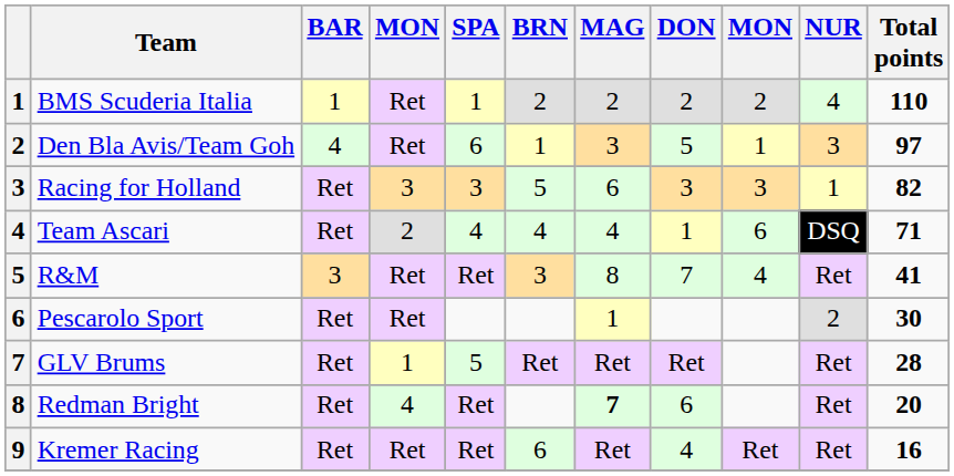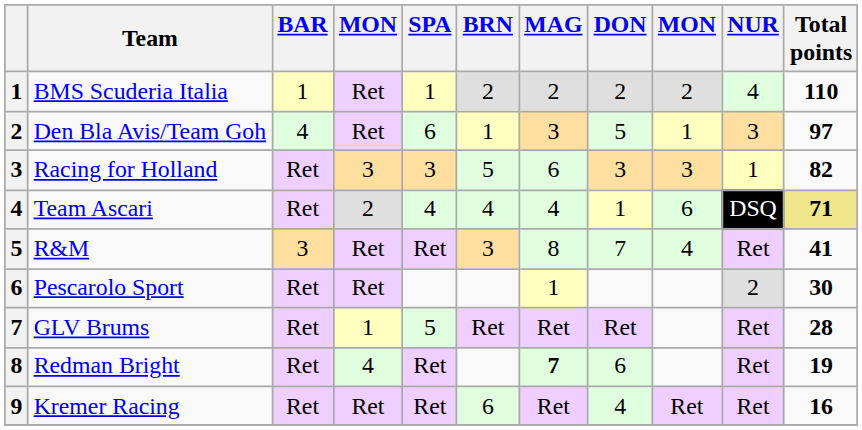Team Ascari | Total points: no background -> khaki background
Redman Bright | Total points: 20 -> 19
